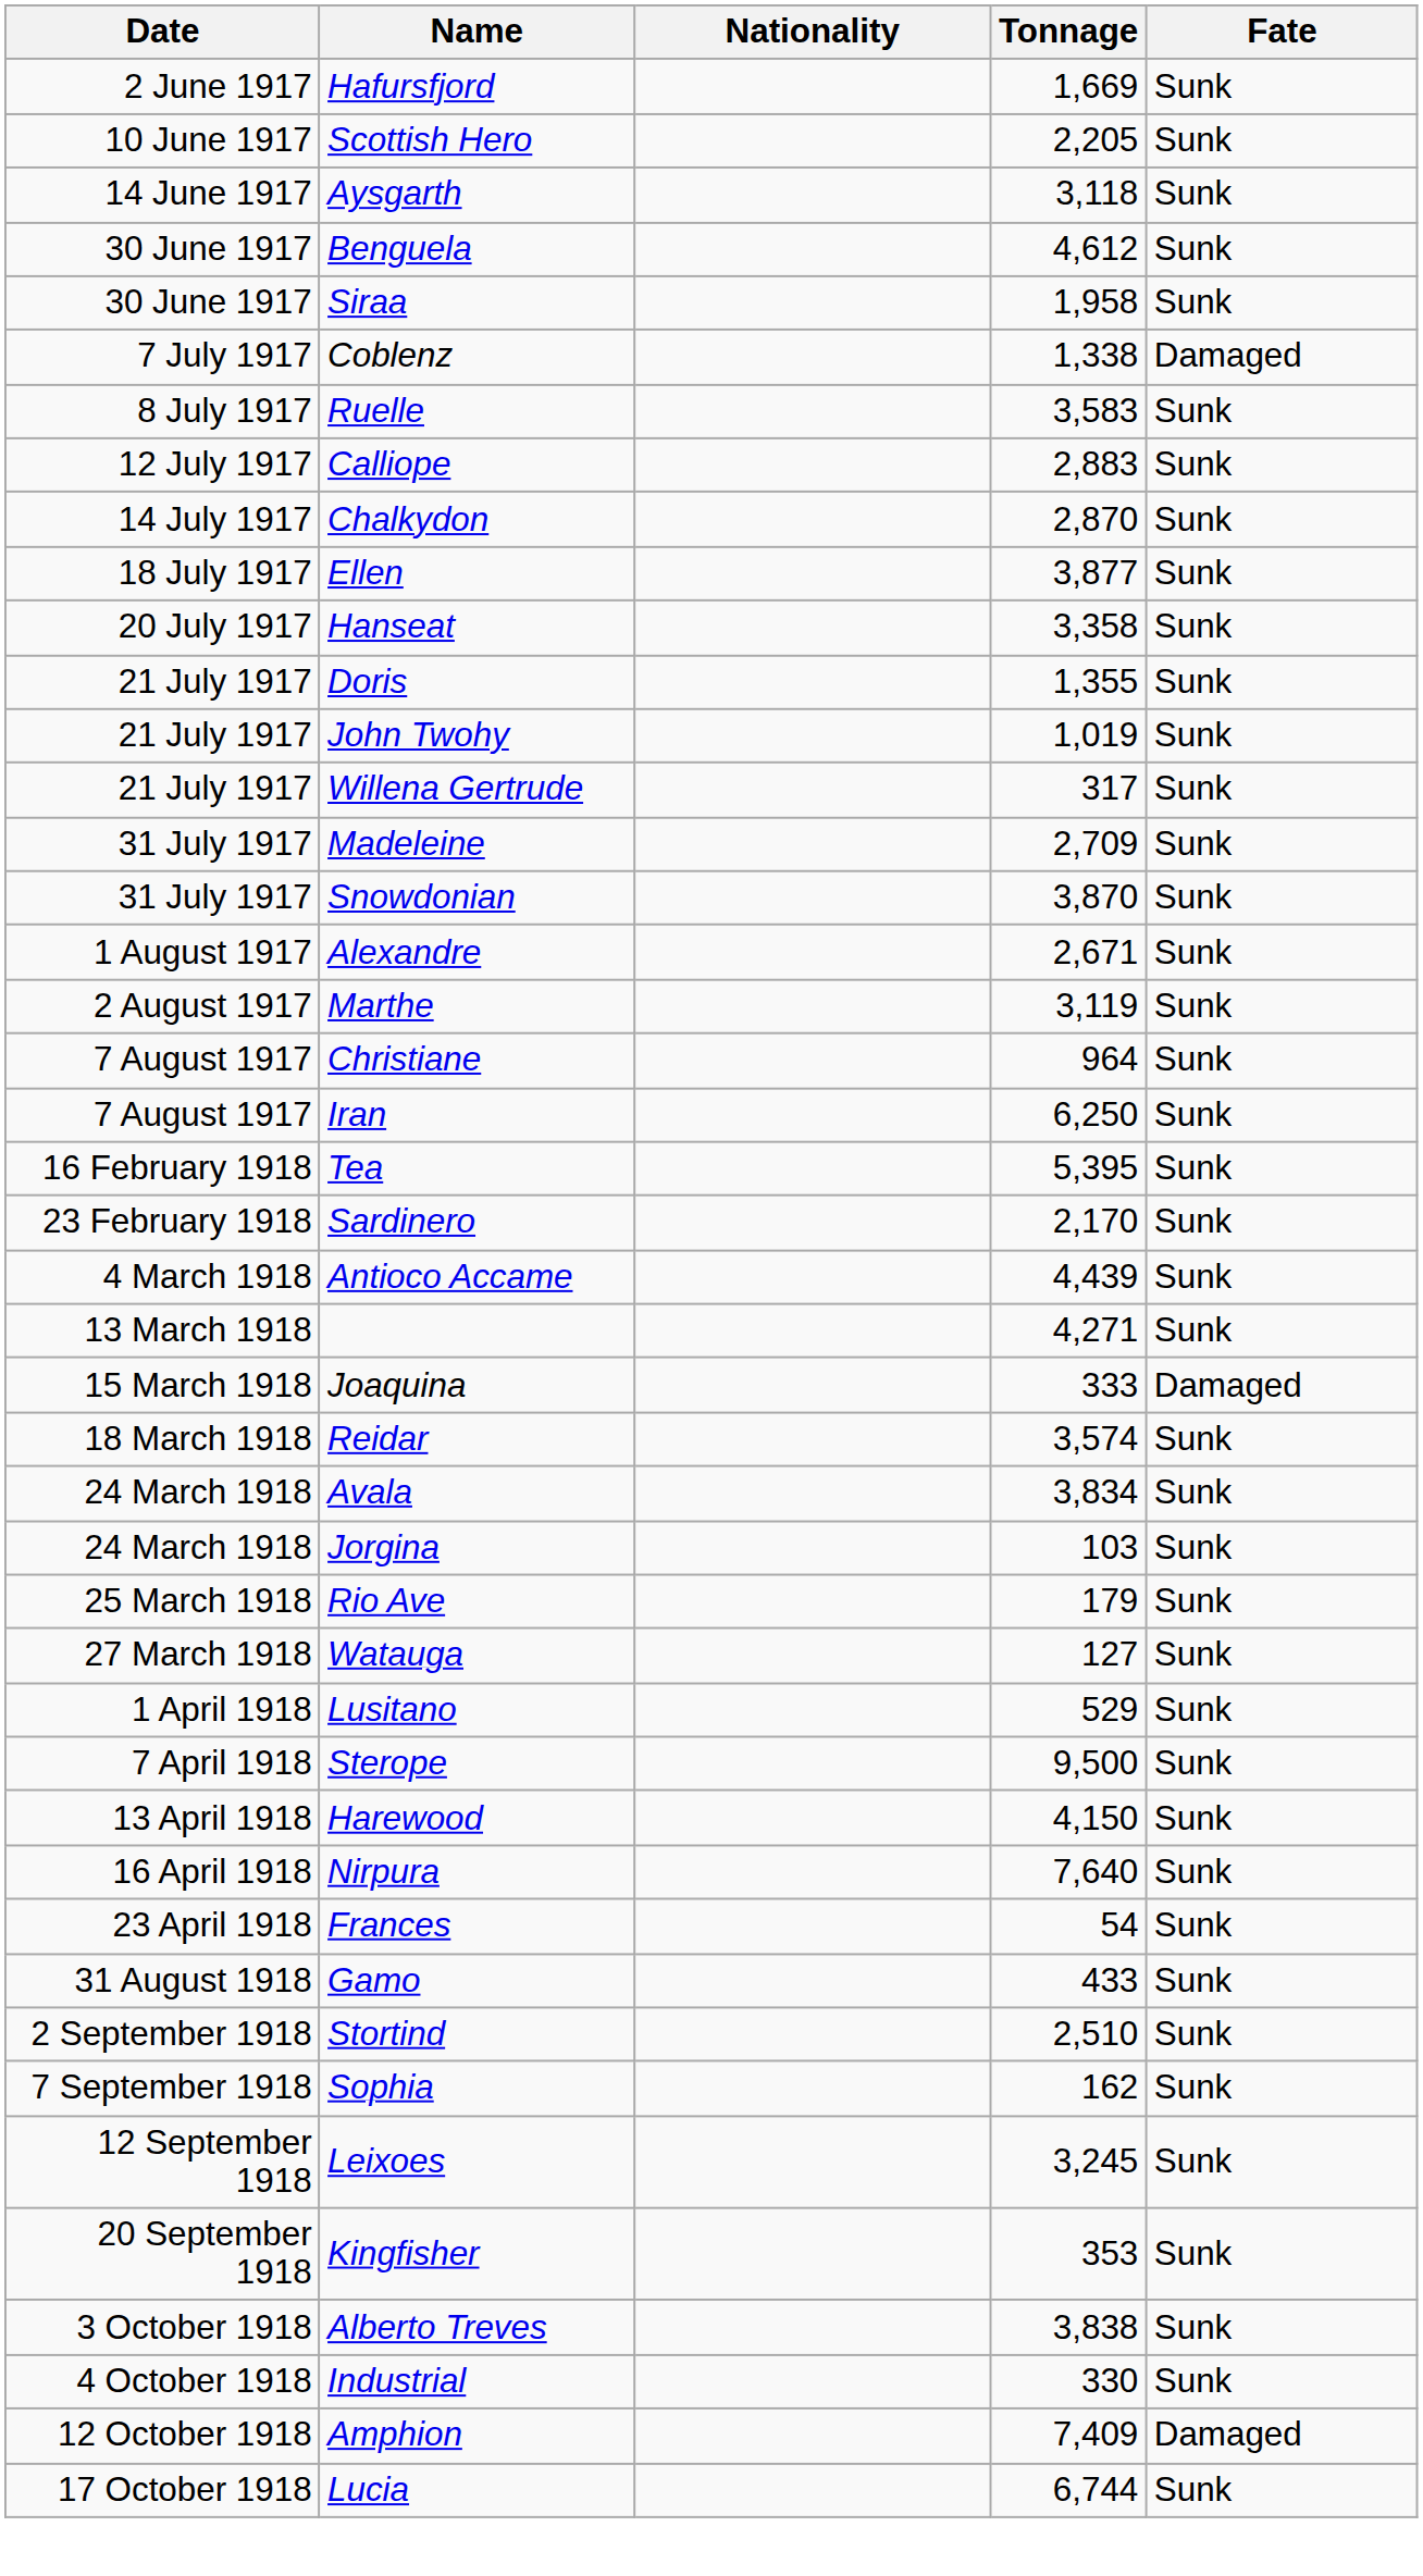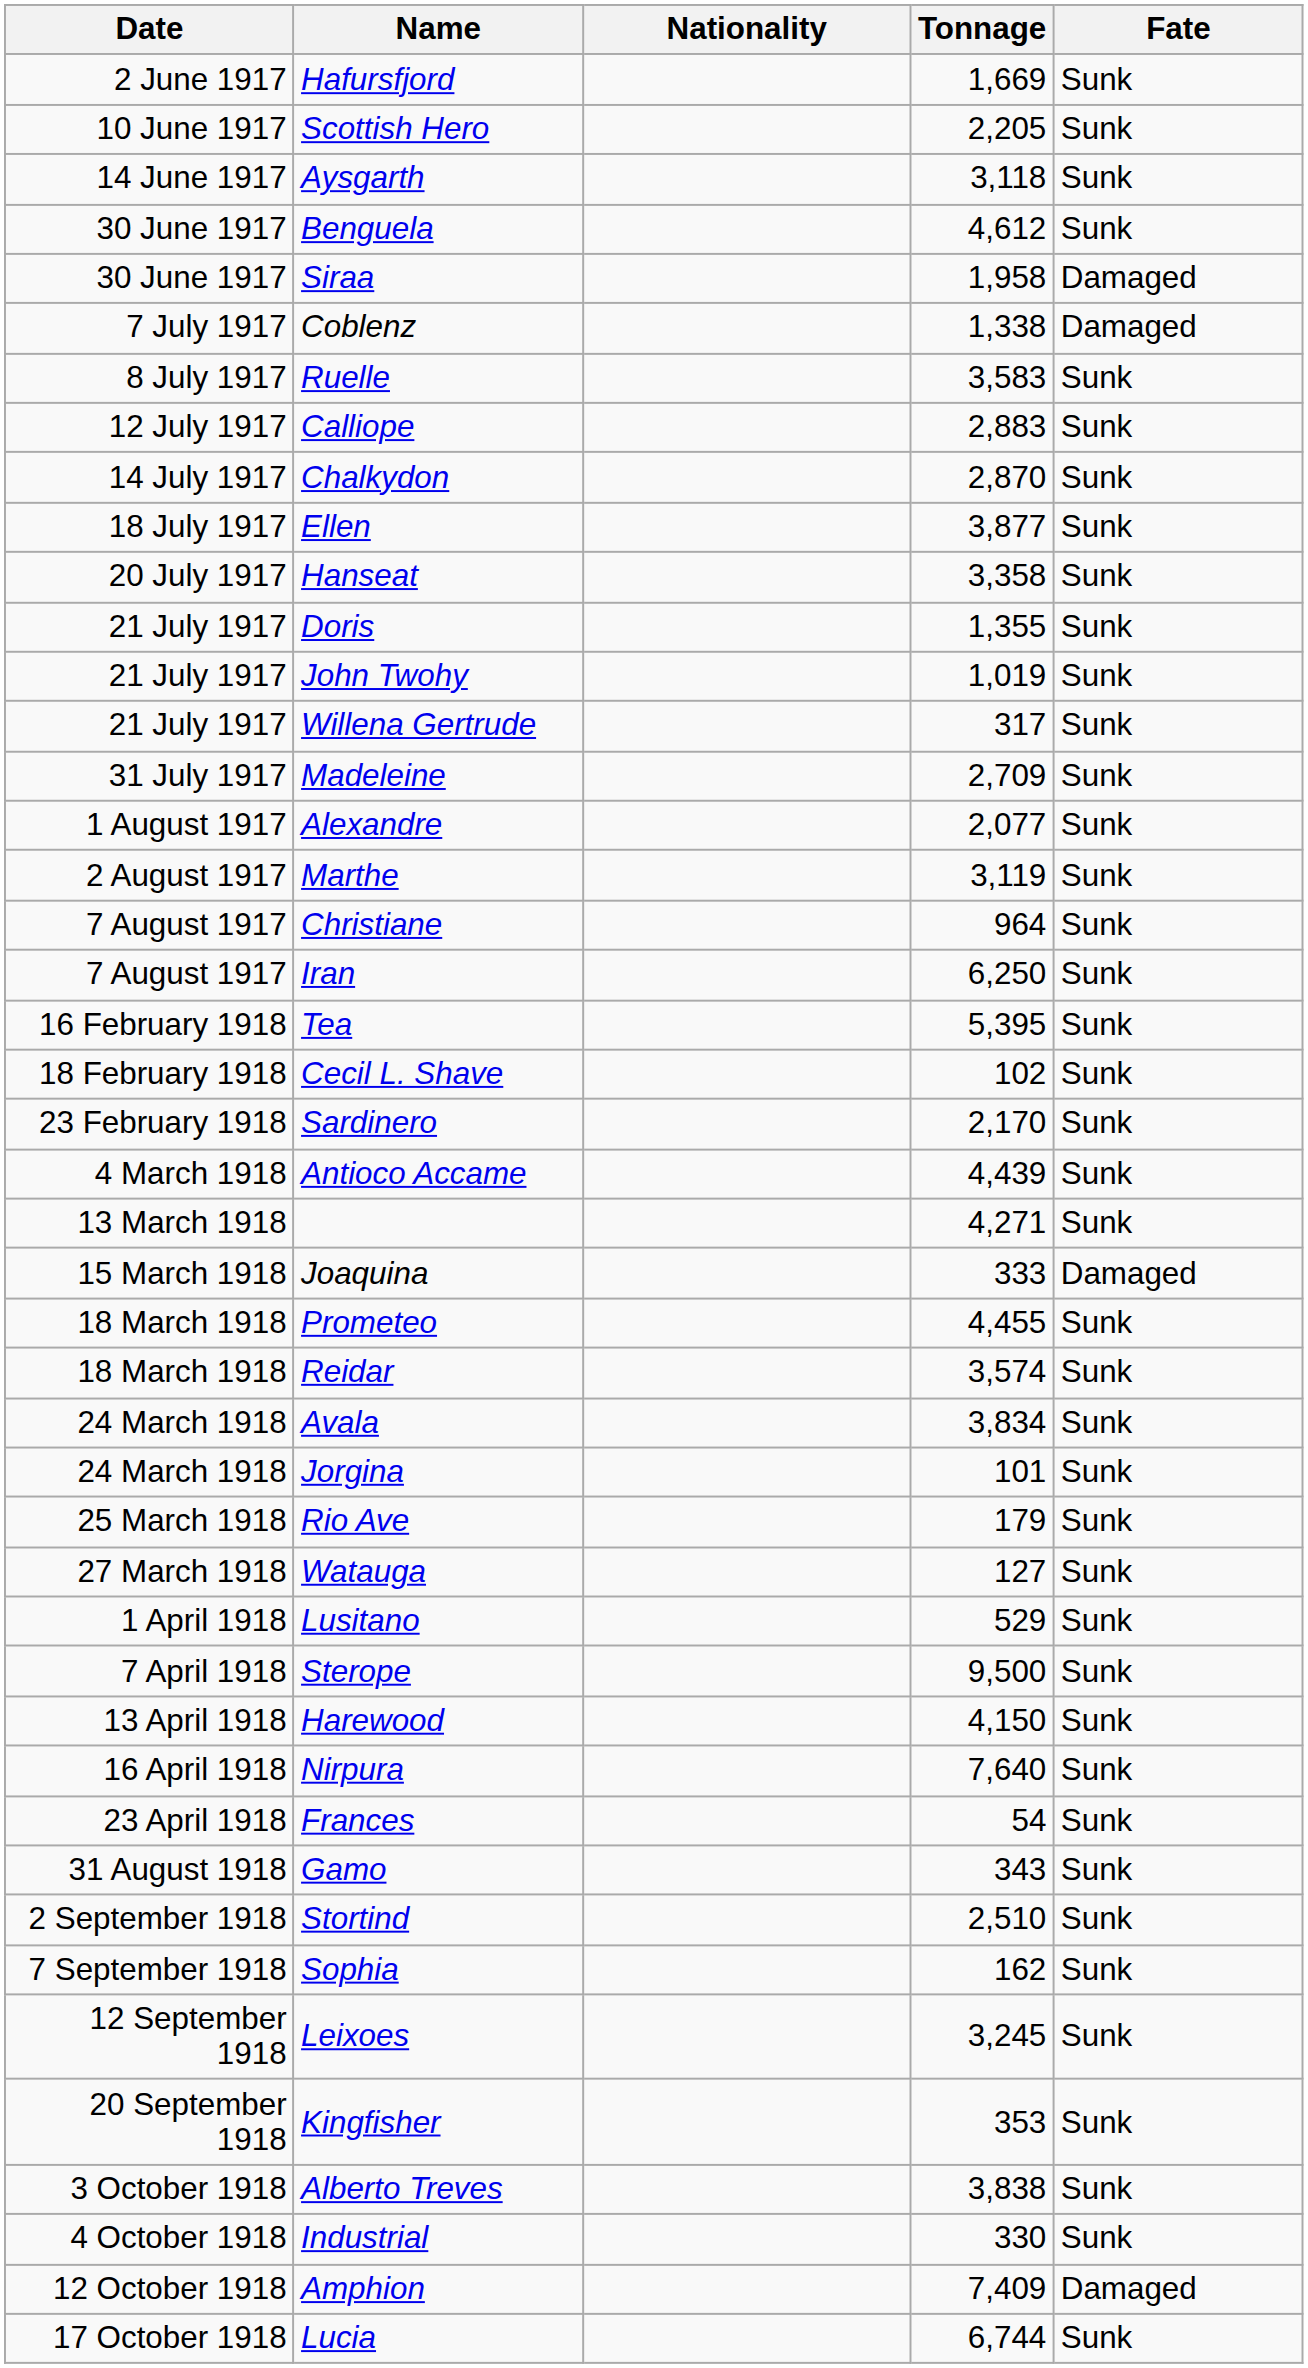Siraa | Fate: Sunk -> Damaged
- row: 31 July 1917 | Snowdonian | 3,870 | Sunk
Alexandre | Tonnage: 2,671 -> 2,077
+ row: 18 February 1918 | Cecil L. Shave | 102 | Sunk
+ row: 18 March 1918 | Prometeo | 4,455 | Sunk
Jorgina | Tonnage: 103 -> 101
Gamo | Tonnage: 433 -> 343
